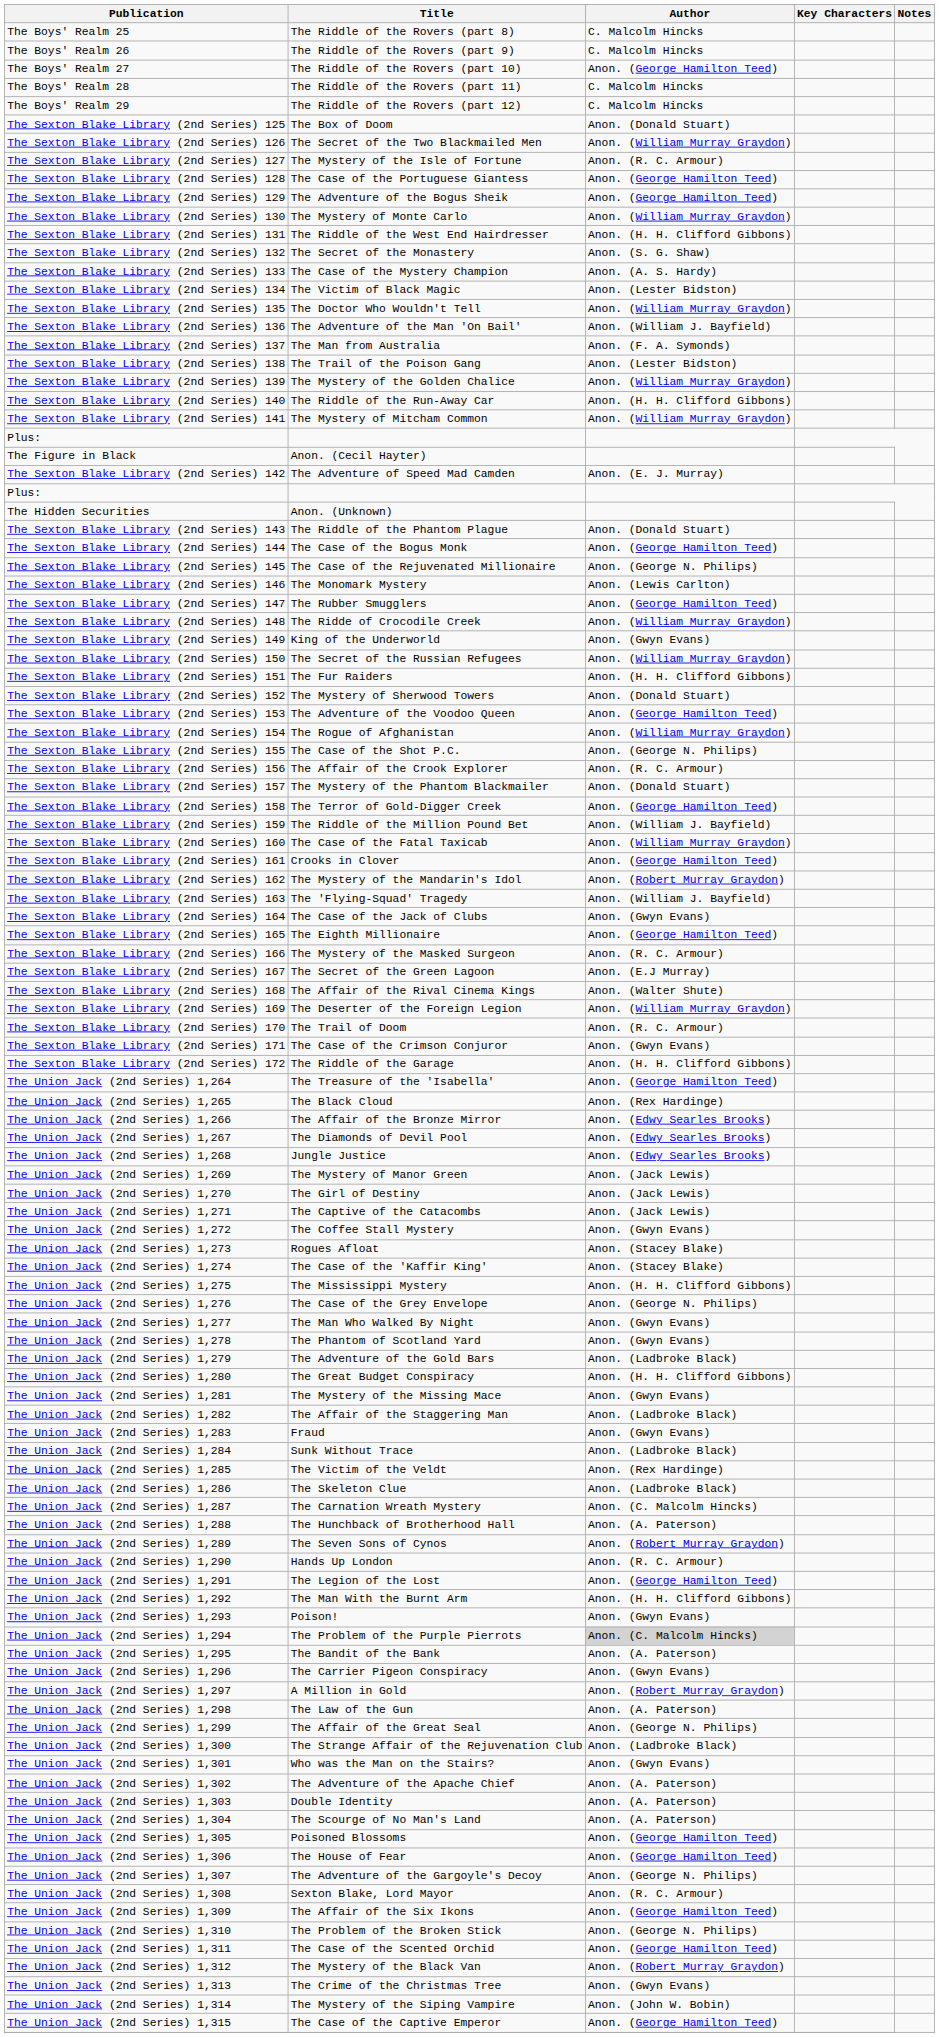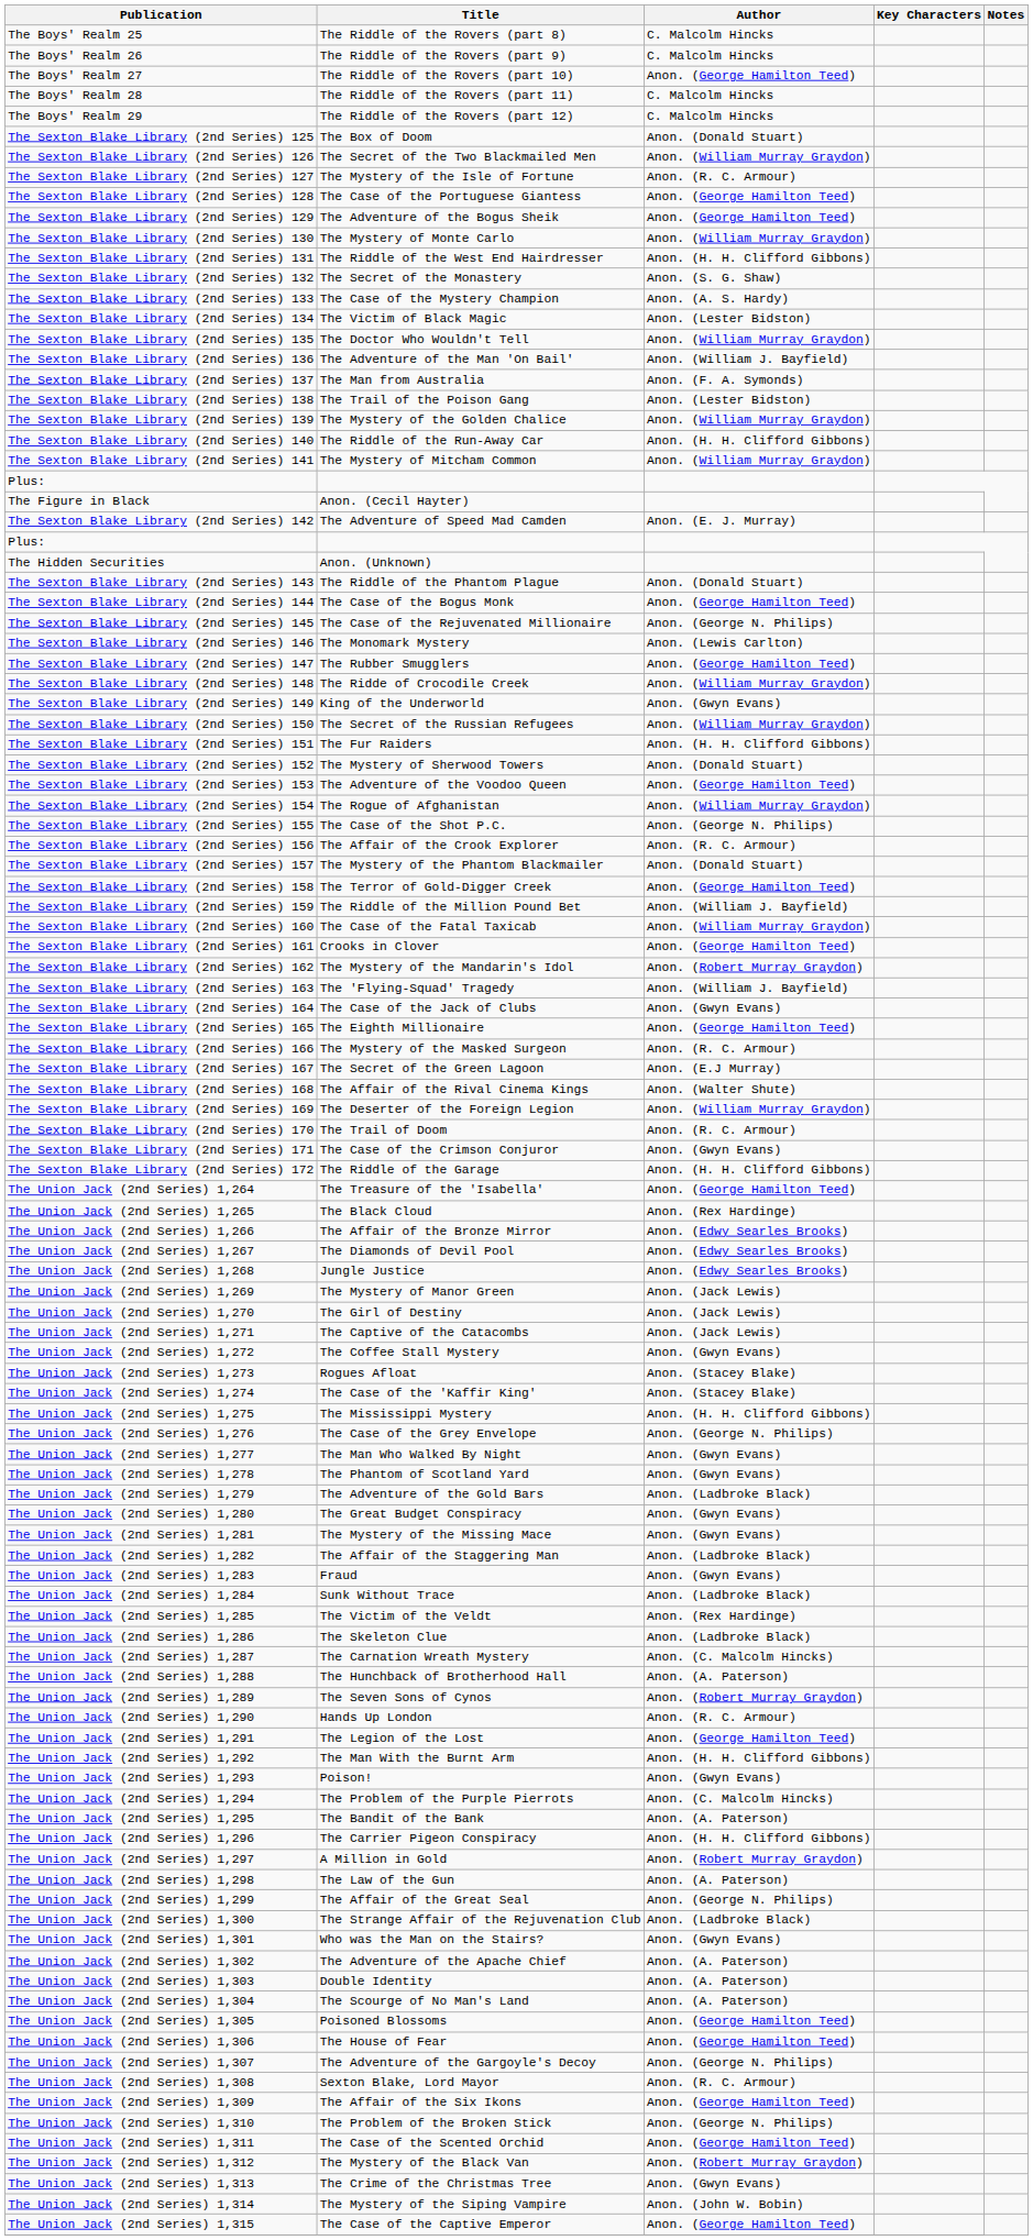The Union Jack (2nd Series) 1,280 | Author: Anon. (H. H. Clifford Gibbons) -> Anon. (Gwyn Evans)
The Union Jack (2nd Series) 1,294 | Author: lightgrey background -> no background
The Union Jack (2nd Series) 1,296 | Author: Anon. (Gwyn Evans) -> Anon. (H. H. Clifford Gibbons)
